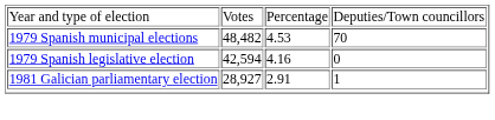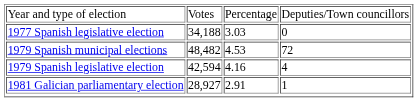+ row: 1977 Spanish legislative election | 34,188 | 3.03 | 0
1979 Spanish municipal elections | column 4: 70 -> 72
1979 Spanish legislative election | column 4: 0 -> 4
